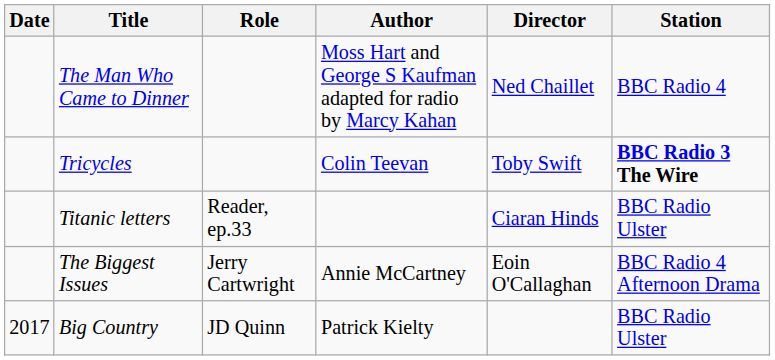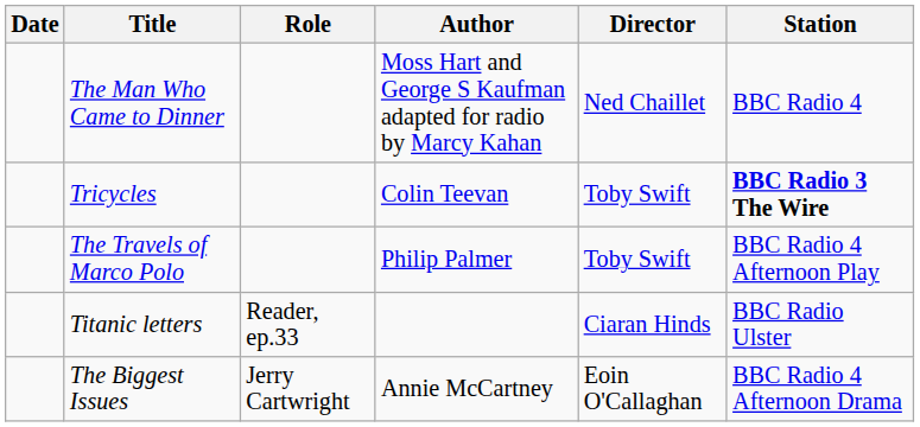+ row: The Travels of Marco Polo | Philip Palmer | Toby Swift | BBC Radio 4 Afternoon Play
- row: 2017 | Big Country | JD Quinn | Patrick Kielty | BBC Radio Ulster
